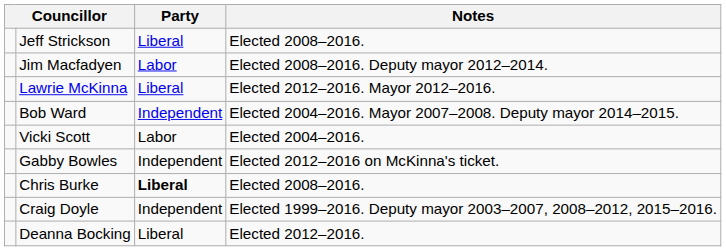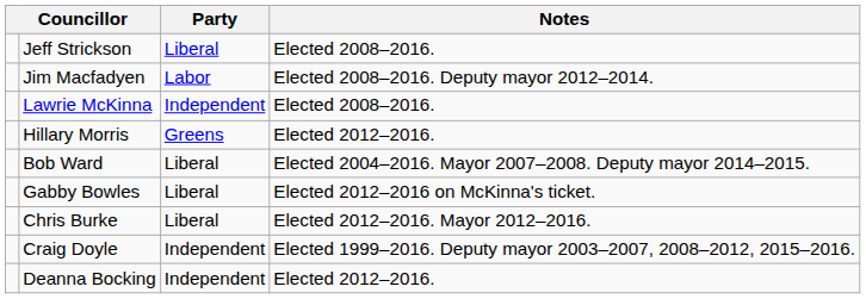Lawrie McKinna | Party: Liberal -> Independent
Lawrie McKinna | Notes: Elected 2012–2016. Mayor 2012–2016. -> Elected 2008–2016.
+ row: Hillary Morris | Greens | Elected 2012–2016.
Bob Ward | Party: Independent -> Liberal
- row: Vicki Scott | Labor | Elected 2004–2016.
Gabby Bowles | Party: Independent -> Liberal
Chris Burke | Party: bold -> normal
Chris Burke | Notes: Elected 2008–2016. -> Elected 2012–2016. Mayor 2012–2016.
Deanna Bocking | Party: Liberal -> Independent
